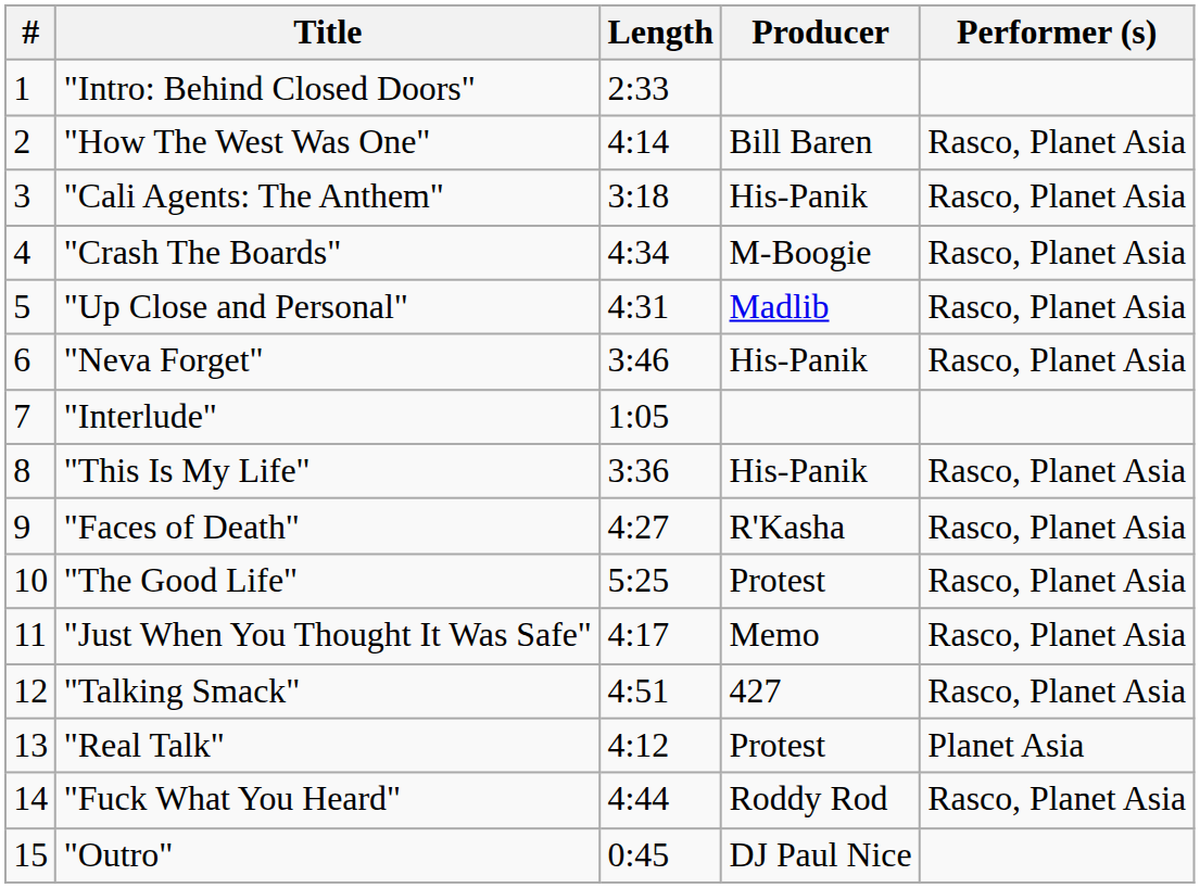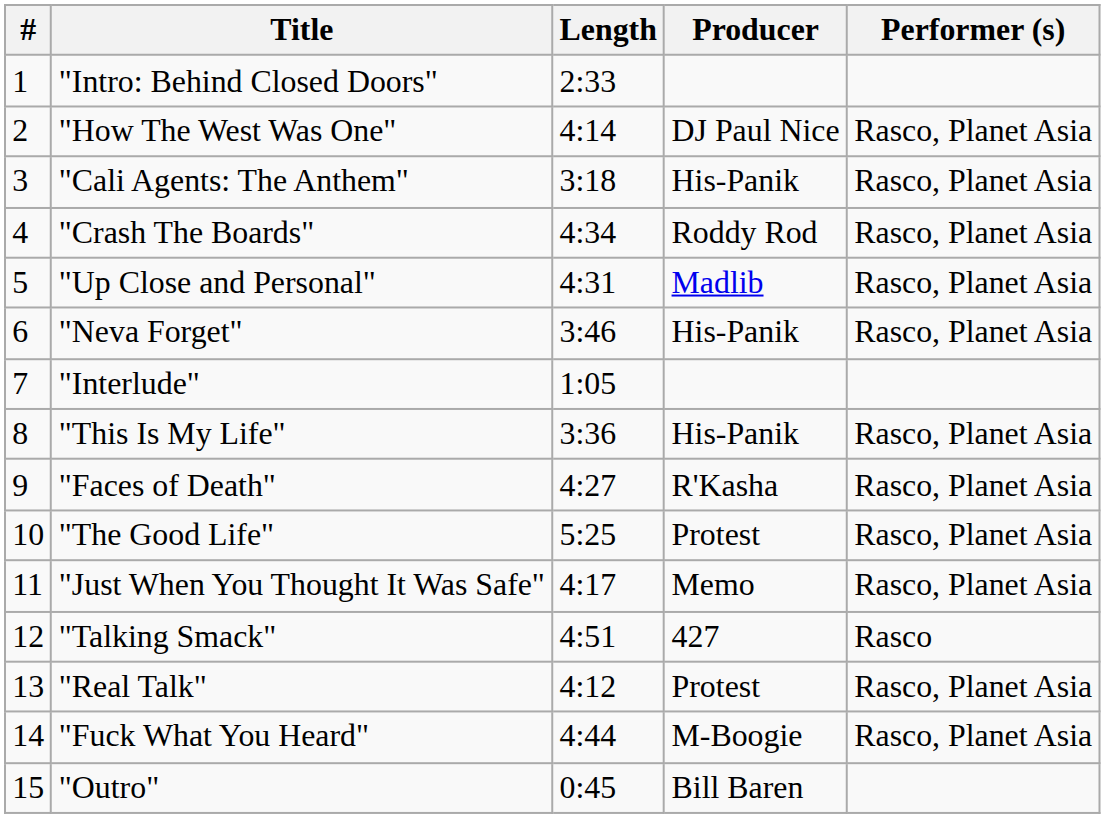"How The West Was One" | Producer: Bill Baren -> DJ Paul Nice
"Crash The Boards" | Producer: M-Boogie -> Roddy Rod
"Talking Smack" | Performer (s): Rasco, Planet Asia -> Rasco
"Real Talk" | Performer (s): Planet Asia -> Rasco, Planet Asia
"Fuck What You Heard" | Producer: Roddy Rod -> M-Boogie
"Outro" | Producer: DJ Paul Nice -> Bill Baren
